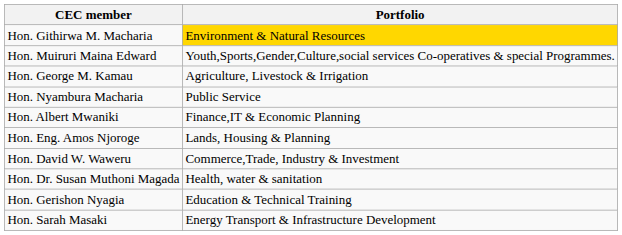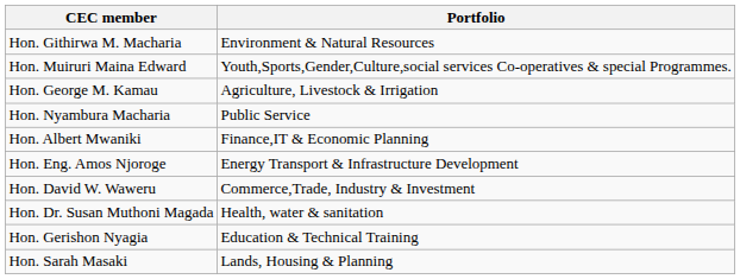Hon. Githirwa M. Macharia | Portfolio: gold background -> no background
Hon. Eng. Amos Njoroge | Portfolio: Lands, Housing & Planning -> Energy Transport & Infrastructure Development
Hon. Sarah Masaki | Portfolio: Energy Transport & Infrastructure Development -> Lands, Housing & Planning
